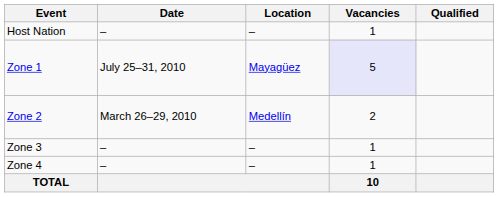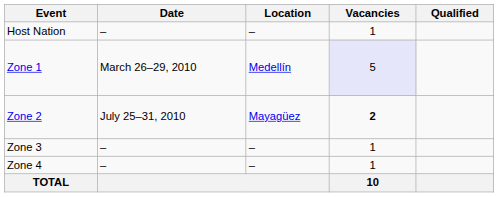Zone 1 | Date: July 25–31, 2010 -> March 26–29, 2010
Zone 1 | Location: Mayagüez -> Medellín
Zone 2 | Date: March 26–29, 2010 -> July 25–31, 2010
Zone 2 | Location: Medellín -> Mayagüez
Zone 2 | Vacancies: normal -> bold
